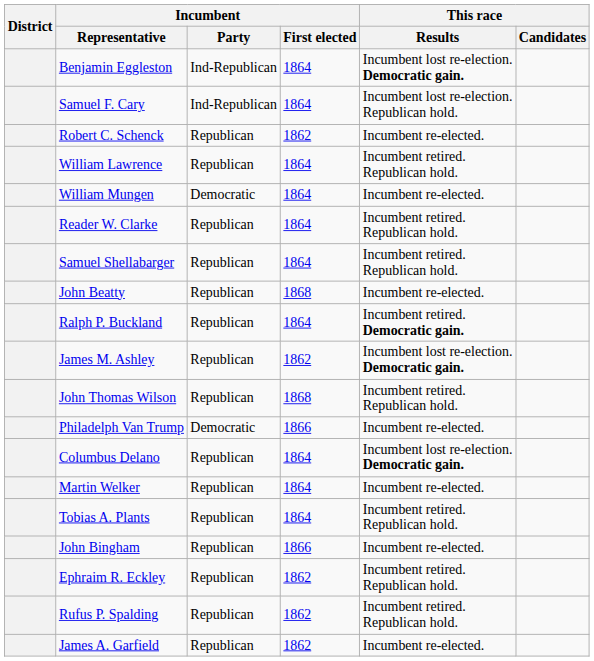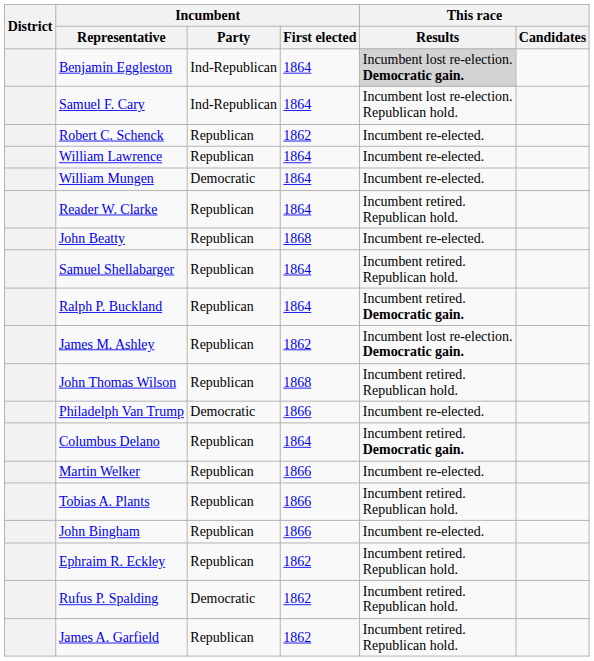Benjamin Eggleston | This race / Results: no background -> lightgrey background
William Lawrence | This race / Results: Incumbent retired. Republican hold. -> Incumbent re-elected.
rows swapped: Samuel Shellabarger <-> John Beatty
Columbus Delano | This race / Results: Incumbent lost re-election. Democratic gain. -> Incumbent retired. Democratic gain.
Martin Welker | Incumbent / First elected: 1864 -> 1866
Tobias A. Plants | Incumbent / First elected: 1864 -> 1866
Rufus P. Spalding | Incumbent / Party: Republican -> Democratic
James A. Garfield | This race / Results: Incumbent re-elected. -> Incumbent retired. Republican hold.
